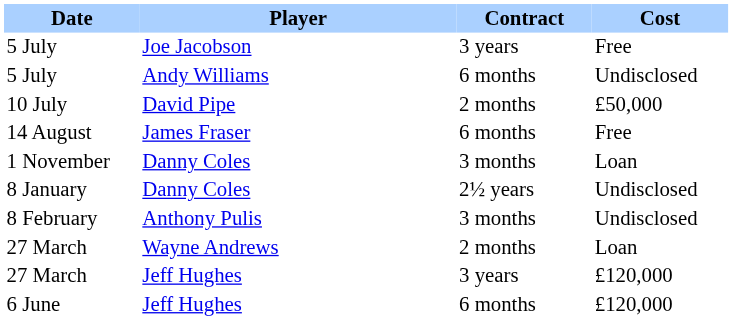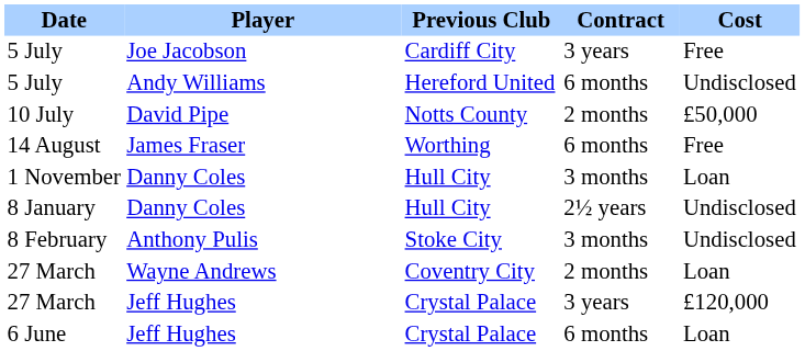+ column: Previous Club | Cardiff City | Hereford United | Notts County | Worthing | Hull City | Hull City | Stoke City | Coventry City | Crystal Palace | Crystal Palace
6 June | Cost: £120,000 -> Loan
